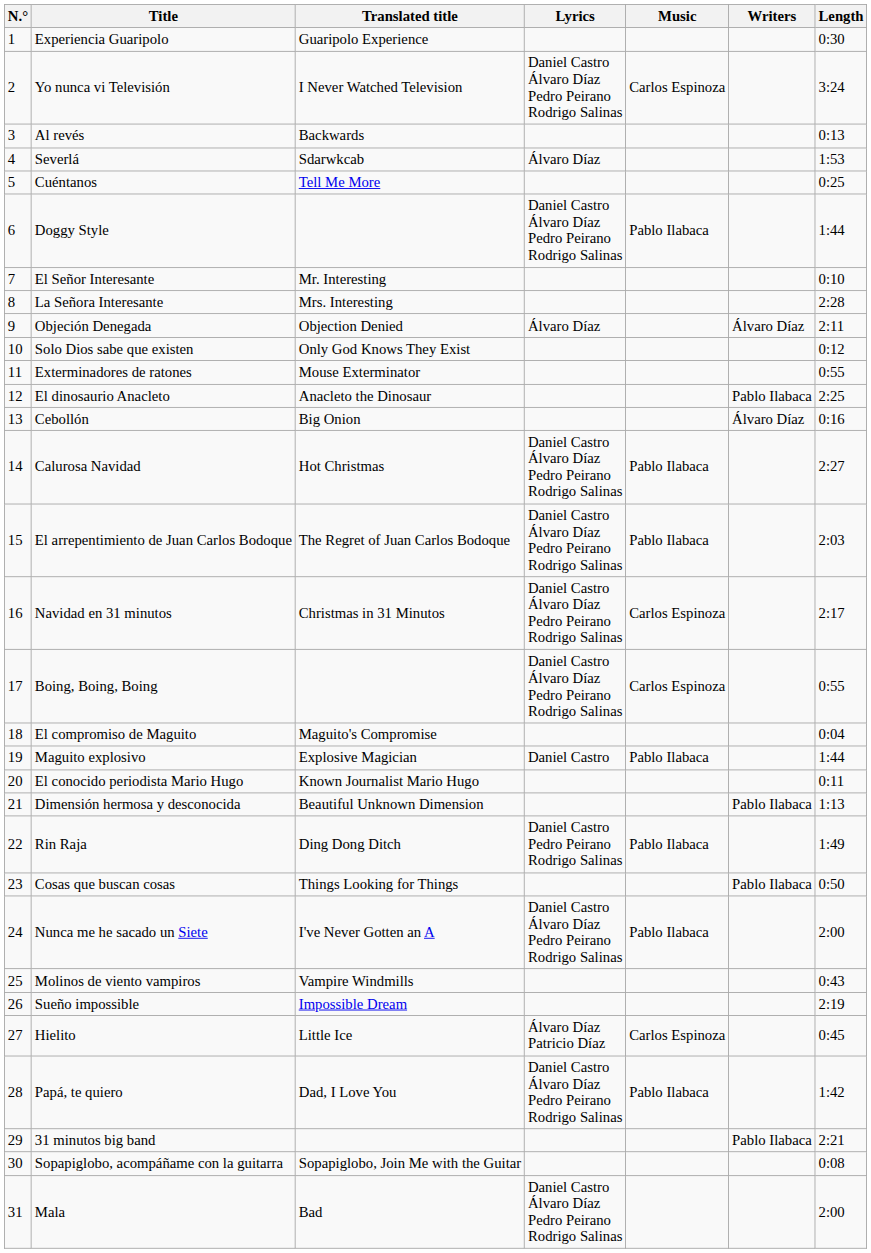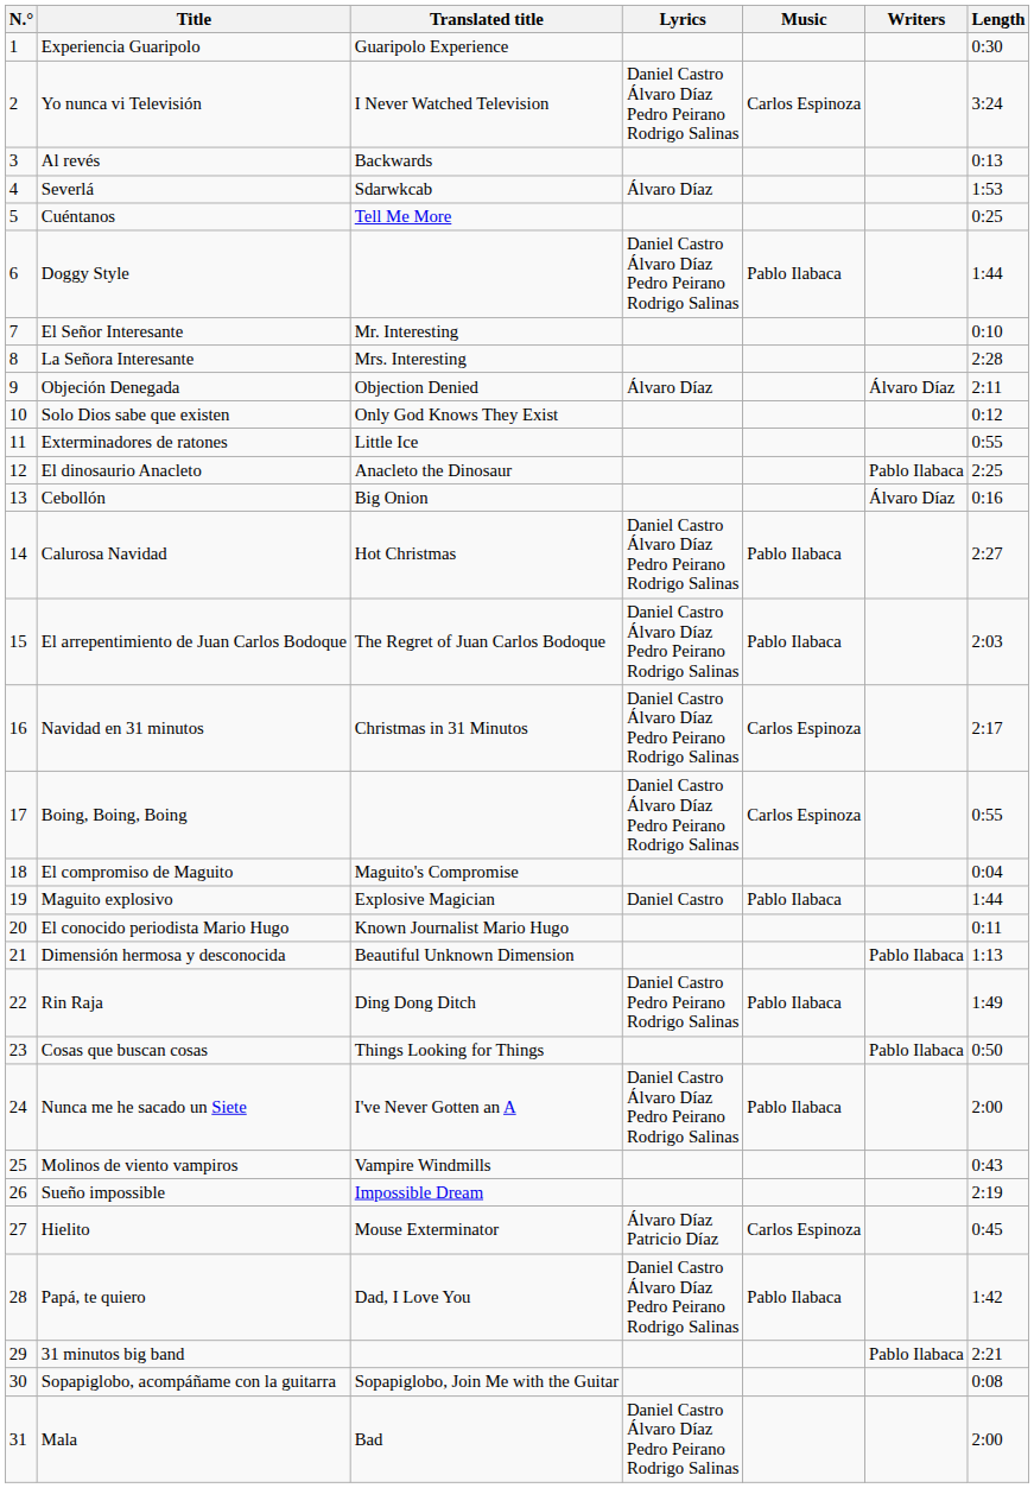Exterminadores de ratones | Translated title: Mouse Exterminator -> Little Ice
Hielito | Translated title: Little Ice -> Mouse Exterminator
